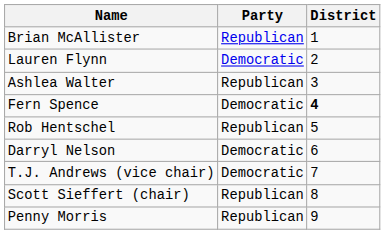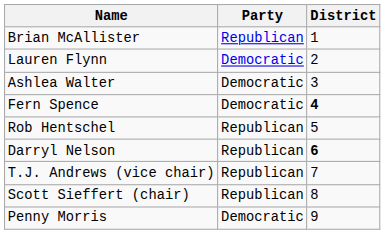Ashlea Walter | Party: Republican -> Democratic
Darryl Nelson | Party: Democratic -> Republican
Darryl Nelson | District: normal -> bold
T.J. Andrews (vice chair) | Party: Democratic -> Republican
Penny Morris | Party: Republican -> Democratic
